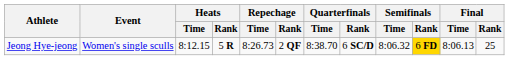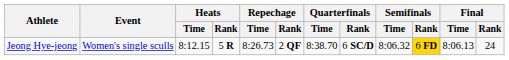Jeong Hye-jeong | Final / Rank: 25 -> 24
